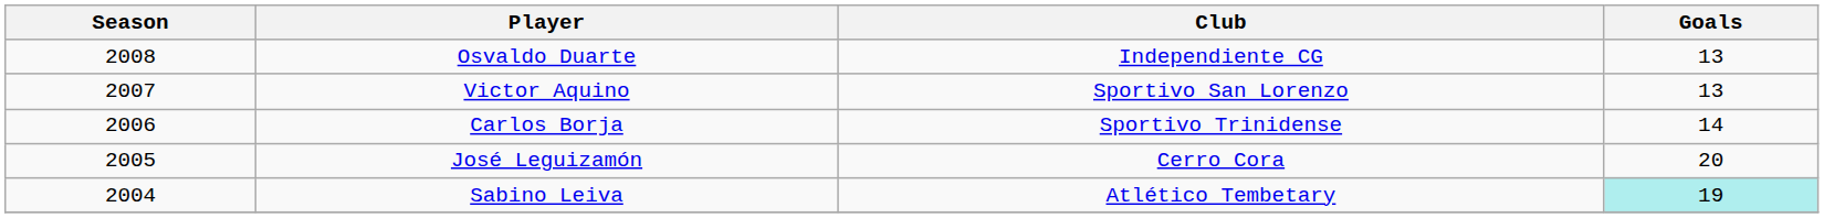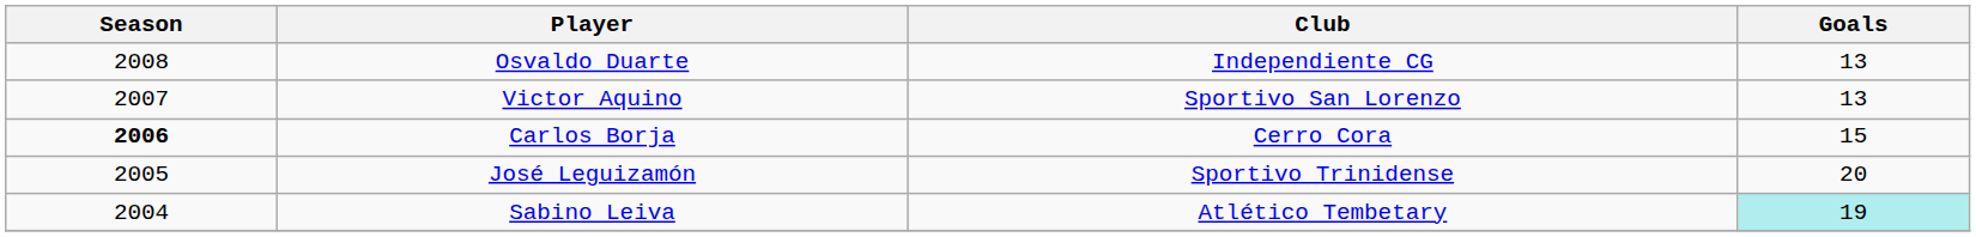Carlos Borja | Season: normal -> bold
Carlos Borja | Club: Sportivo Trinidense -> Cerro Cora
Carlos Borja | Goals: 14 -> 15
José Leguizamón | Club: Cerro Cora -> Sportivo Trinidense
